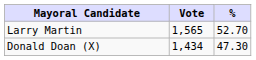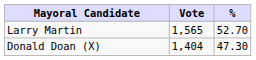Donald Doan (X) | Vote: 1,434 -> 1,404
